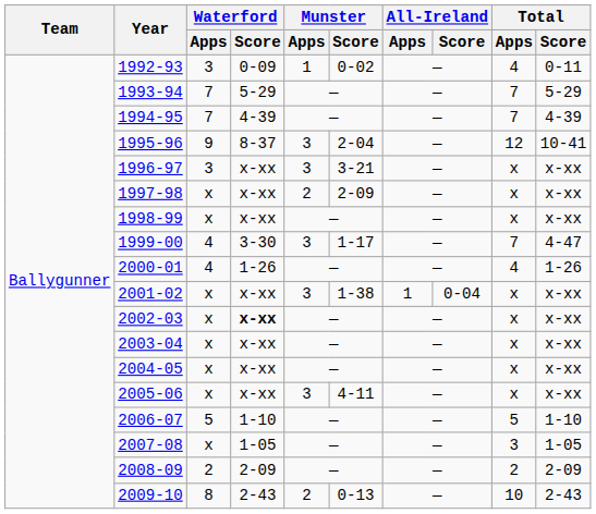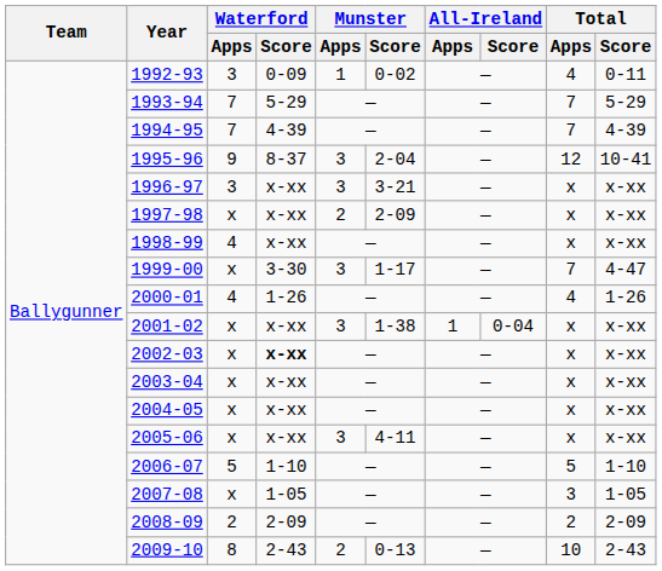1998-99 | Waterford / Apps: x -> 4
1999-00 | Waterford / Apps: 4 -> x
